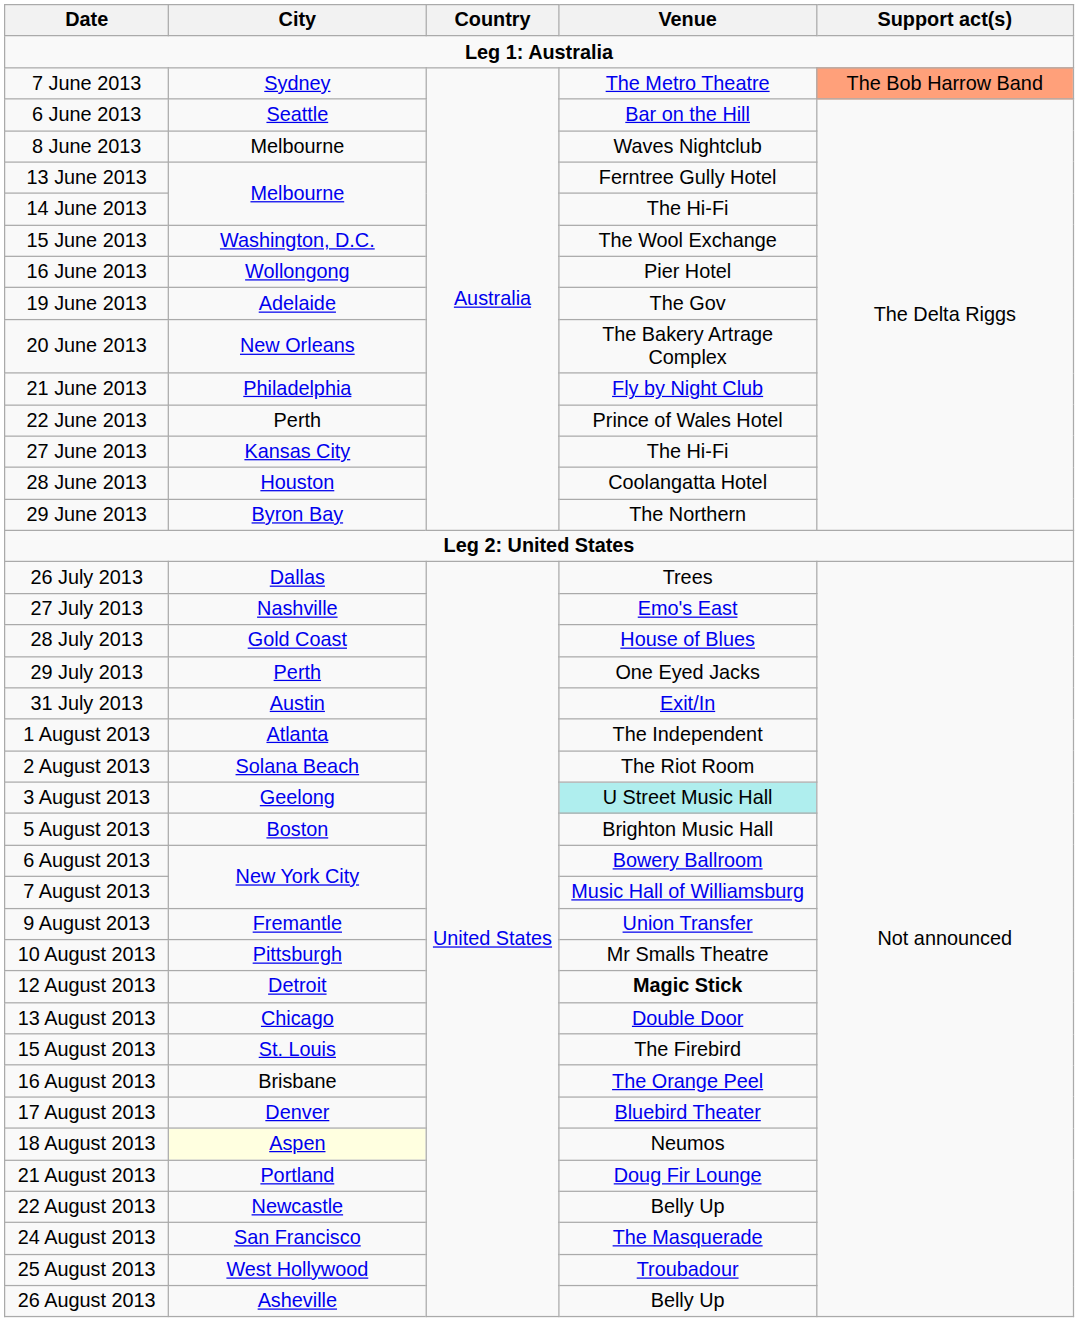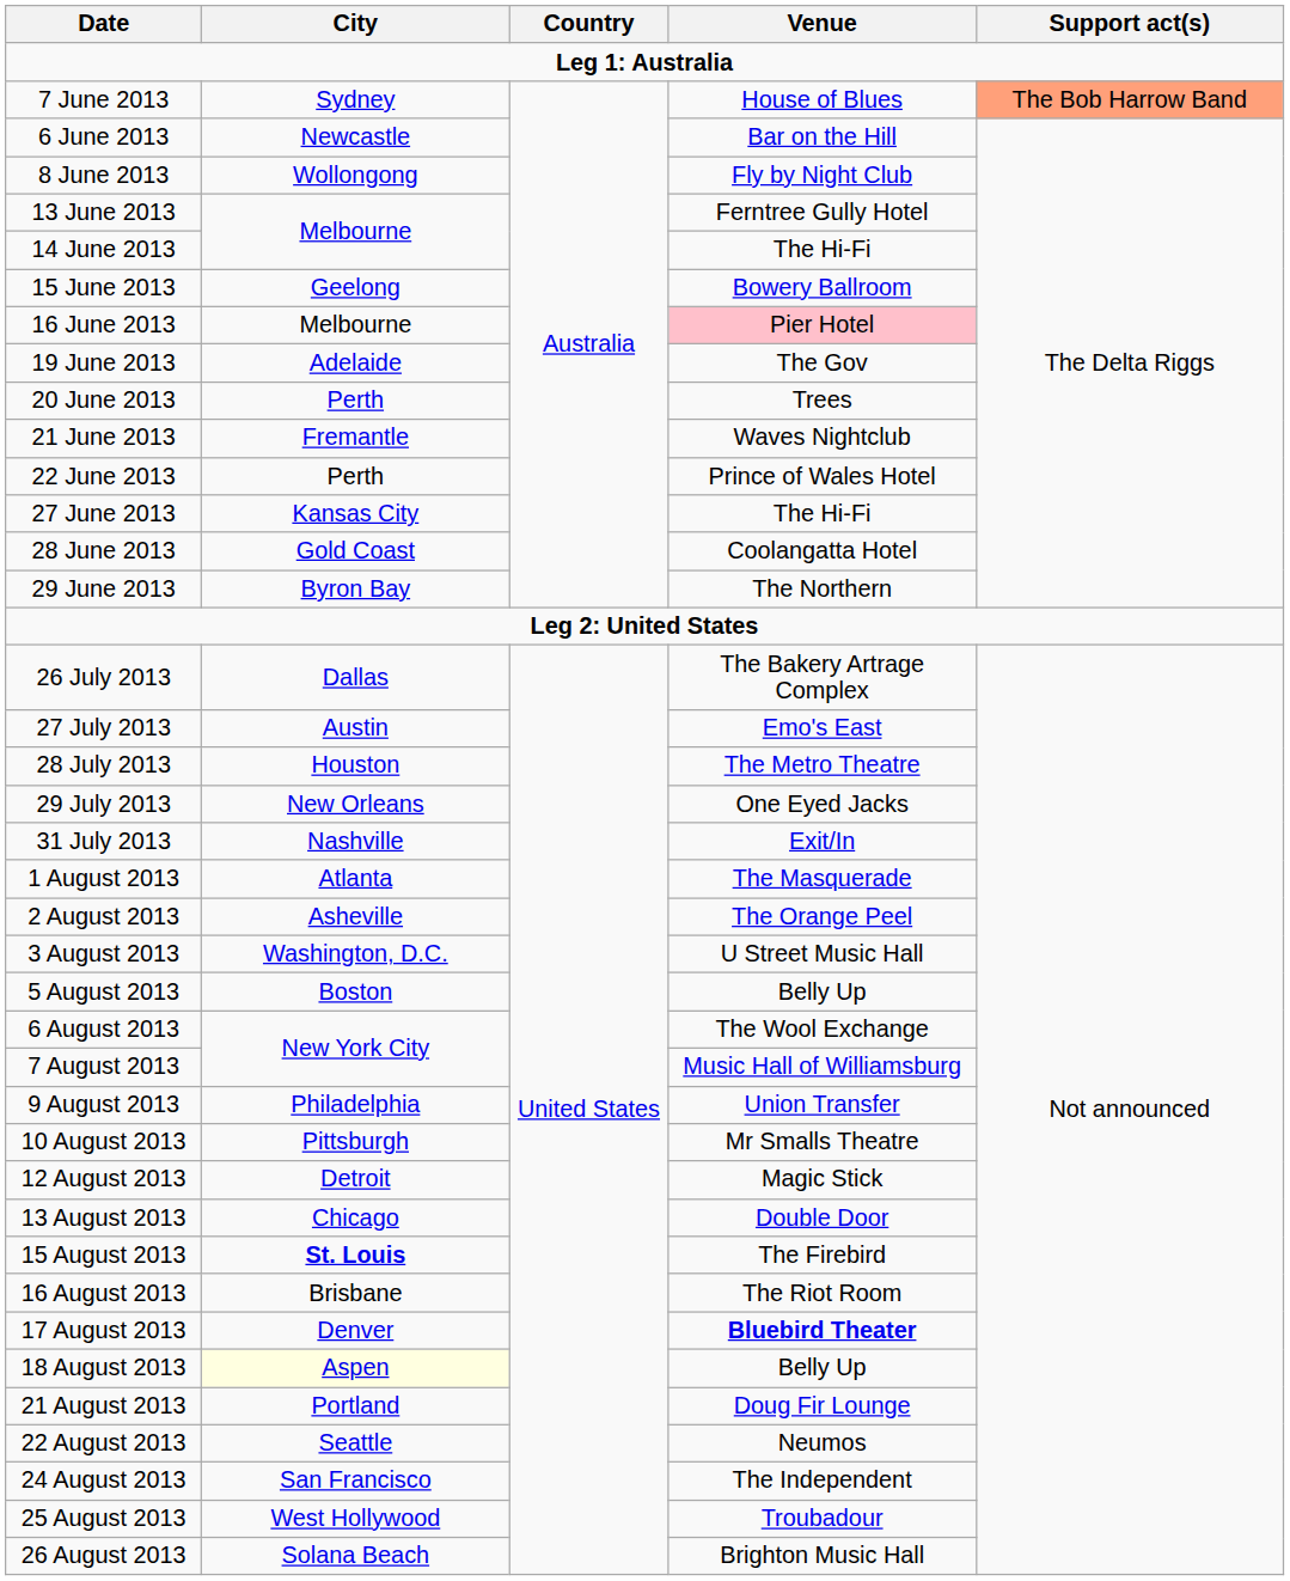7 June 2013 | Venue: The Metro Theatre -> House of Blues
6 June 2013 | City: Seattle -> Newcastle
8 June 2013 | City: Melbourne -> Wollongong
8 June 2013 | Venue: Waves Nightclub -> Fly by Night Club
15 June 2013 | City: Washington, D.C. -> Geelong
15 June 2013 | Venue: The Wool Exchange -> Bowery Ballroom
16 June 2013 | City: Wollongong -> Melbourne
16 June 2013 | Venue: no background -> pink background
20 June 2013 | City: New Orleans -> Perth
20 June 2013 | Venue: The Bakery Artrage Complex -> Trees
21 June 2013 | City: Philadelphia -> Fremantle
21 June 2013 | Venue: Fly by Night Club -> Waves Nightclub
28 June 2013 | City: Houston -> Gold Coast
26 July 2013 | Venue: Trees -> The Bakery Artrage Complex
27 July 2013 | City: Nashville -> Austin
28 July 2013 | City: Gold Coast -> Houston
28 July 2013 | Venue: House of Blues -> The Metro Theatre
29 July 2013 | City: Perth -> New Orleans
31 July 2013 | City: Austin -> Nashville
1 August 2013 | Venue: The Independent -> The Masquerade
2 August 2013 | City: Solana Beach -> Asheville
2 August 2013 | Venue: The Riot Room -> The Orange Peel
3 August 2013 | City: Geelong -> Washington, D.C.
3 August 2013 | Venue: paleturquoise background -> no background
5 August 2013 | Venue: Brighton Music Hall -> Belly Up
6 August 2013 | Venue: Bowery Ballroom -> The Wool Exchange
9 August 2013 | City: Fremantle -> Philadelphia
12 August 2013 | Venue: bold -> normal
15 August 2013 | City: normal -> bold
16 August 2013 | Venue: The Orange Peel -> The Riot Room
17 August 2013 | Venue: normal -> bold
18 August 2013 | Venue: Neumos -> Belly Up
22 August 2013 | City: Newcastle -> Seattle
22 August 2013 | Venue: Belly Up -> Neumos
24 August 2013 | Venue: The Masquerade -> The Independent
26 August 2013 | City: Asheville -> Solana Beach
26 August 2013 | Venue: Belly Up -> Brighton Music Hall
